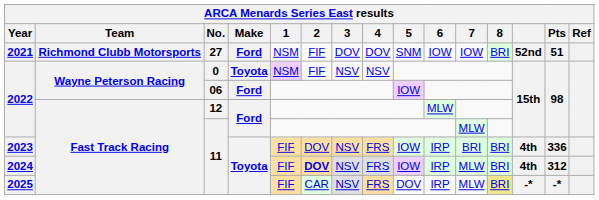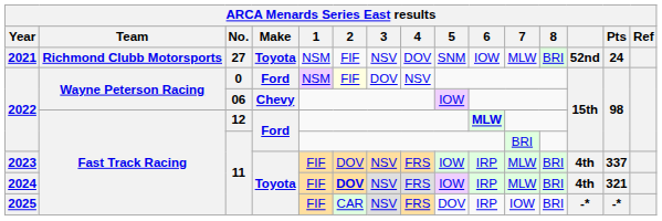2021 | Make: Ford -> Toyota
2021 | 3: DOV -> NSV
2021 | 7: IOW -> MLW
2021 | Pts: 51 -> 24
2022 / 0 | Make: Toyota -> Ford
2022 / 0 | 2: no background -> lightyellow background
2022 / 0 | 3: NSV -> DOV
2022 / 06 | Make: Ford -> Chevy
2022 / 12 | 6: normal -> bold
2022 / 11 | 7: MLW -> BRI
2023 | 7: BRI -> MLW
2023 | Pts: 336 -> 337
2024 | Pts: 312 -> 321
2025 | 7: MLW -> IOW
2025 | 8: khaki background -> no background
